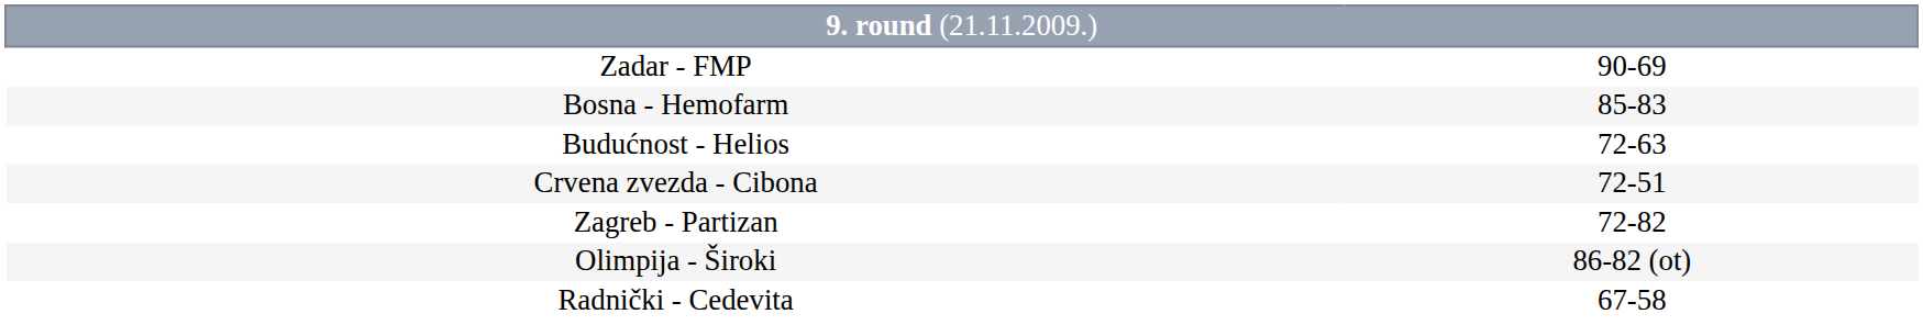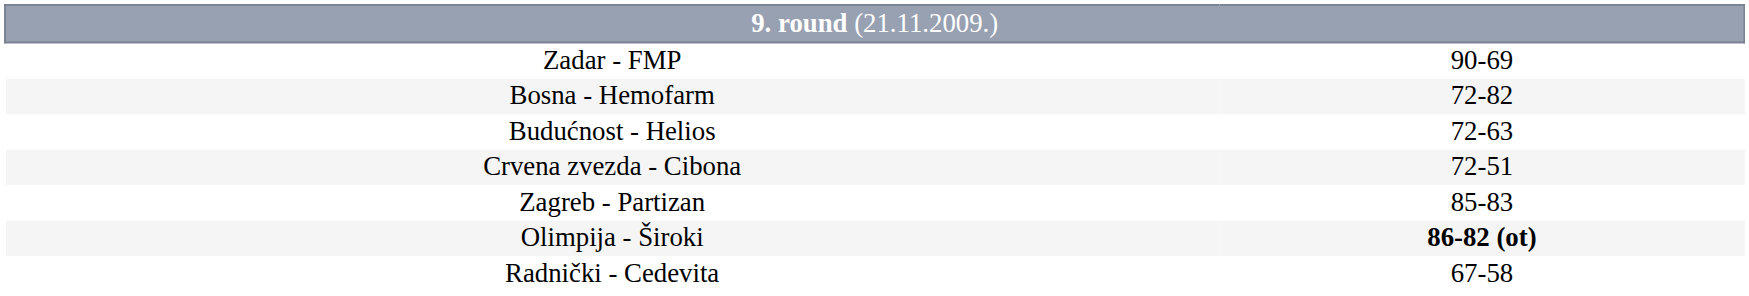Bosna - Hemofarm | column 2: 85-83 -> 72-82
Zagreb - Partizan | column 2: 72-82 -> 85-83
Olimpija - Široki | column 2: normal -> bold
